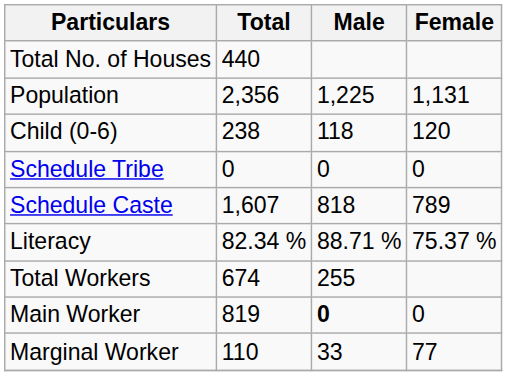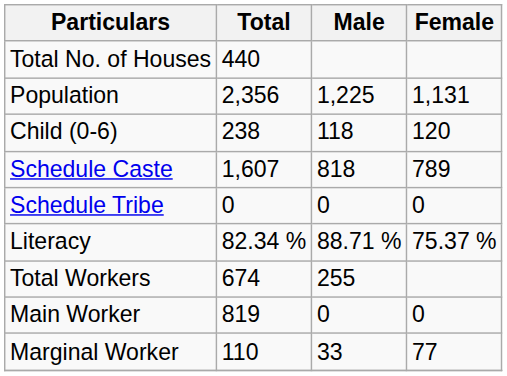rows swapped: Schedule Caste <-> Schedule Tribe
Main Worker | Male: bold -> normal
